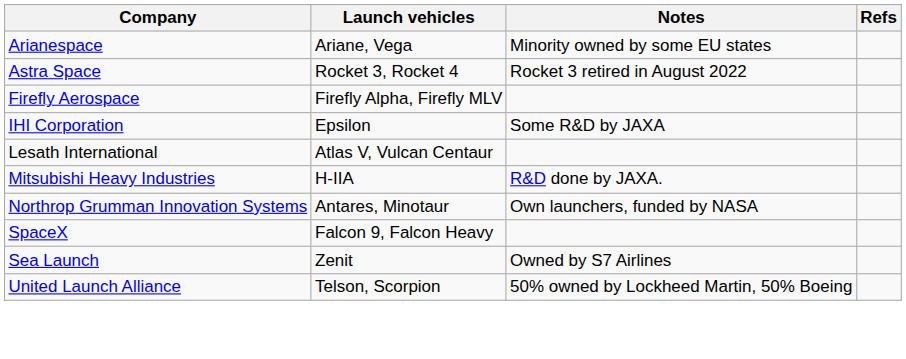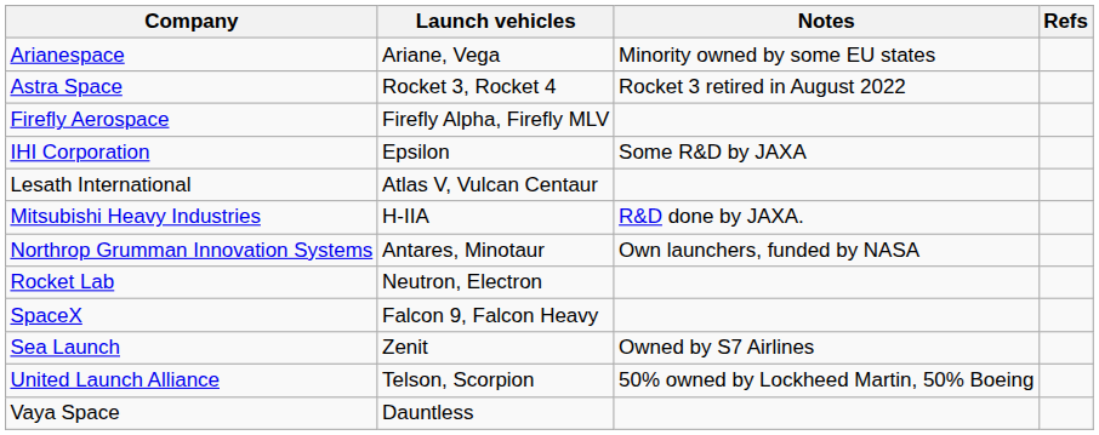+ row: Rocket Lab | Neutron, Electron
+ row: Vaya Space | Dauntless
